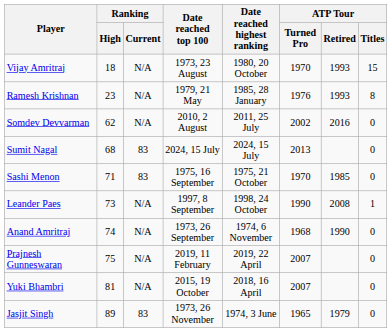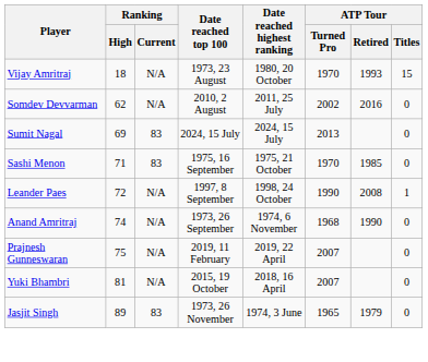- row: Ramesh Krishnan | 23 | N/A | 1979, 21 May | 1985, 28 January | 1976 | 1993 | 8
Sumit Nagal | Ranking / High: 68 -> 69
Leander Paes | Ranking / High: 73 -> 72
